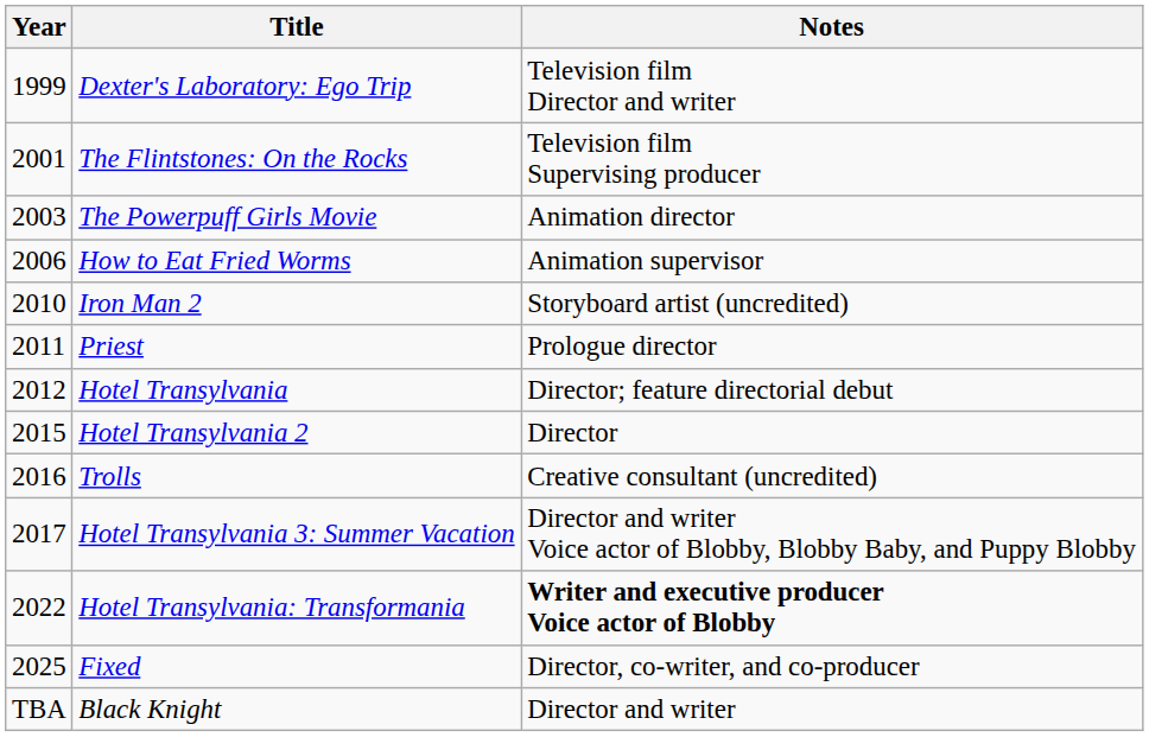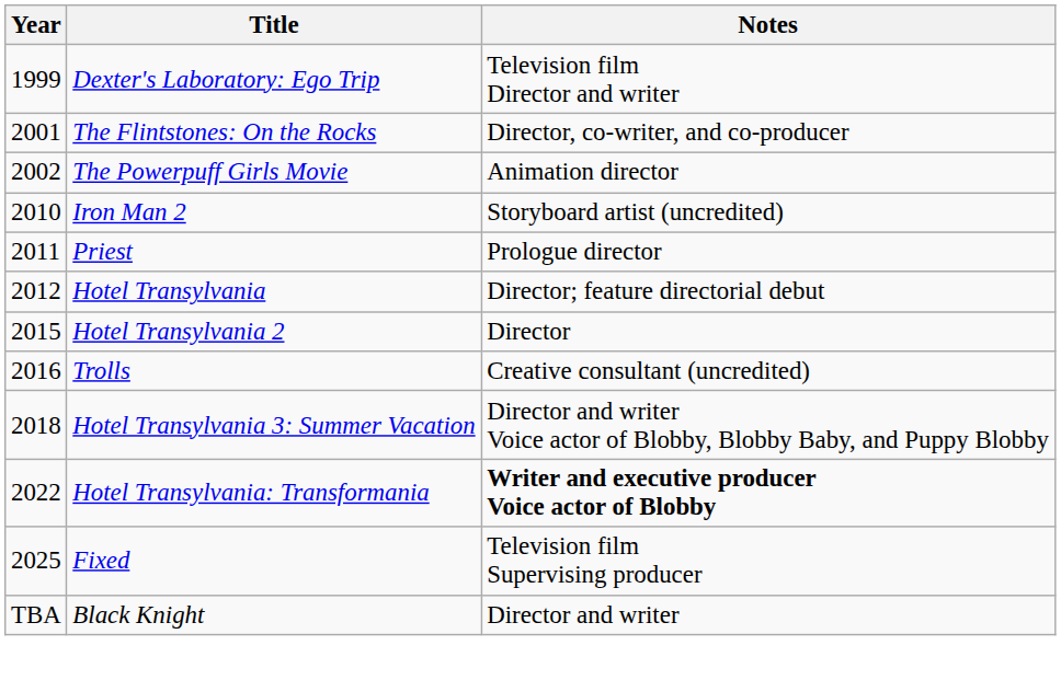The Flintstones: On the Rocks | Notes: Television film Supervising producer -> Director, co-writer, and co-producer
The Powerpuff Girls Movie | Year: 2003 -> 2002
- row: 2006 | How to Eat Fried Worms | Animation supervisor
Hotel Transylvania 3: Summer Vacation | Year: 2017 -> 2018
Fixed | Notes: Director, co-writer, and co-producer -> Television film Supervising producer
